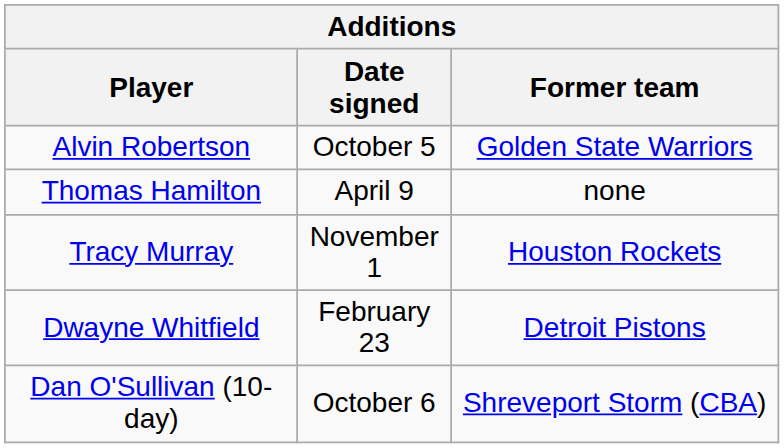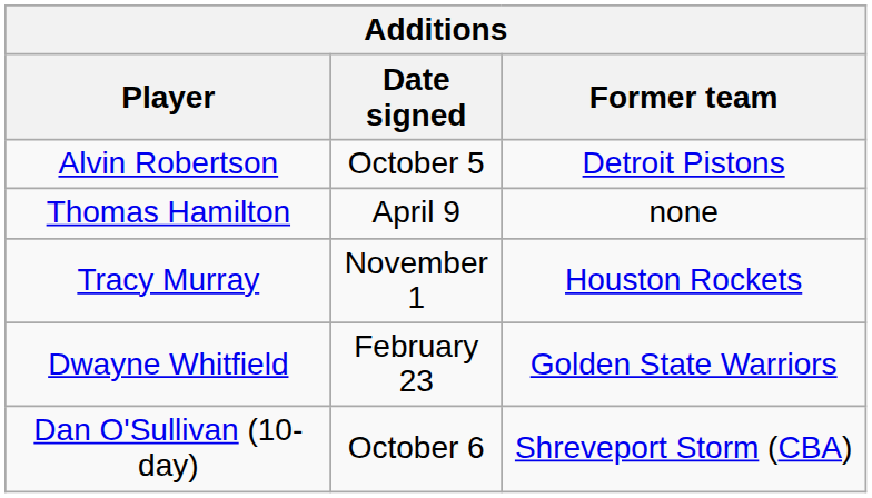Alvin Robertson | Former team: Golden State Warriors -> Detroit Pistons
Dwayne Whitfield | Former team: Detroit Pistons -> Golden State Warriors
